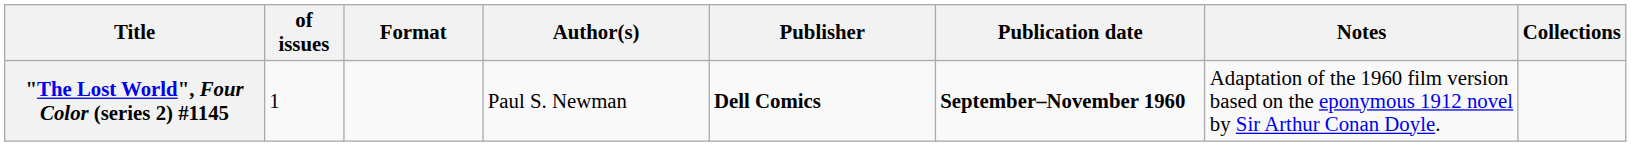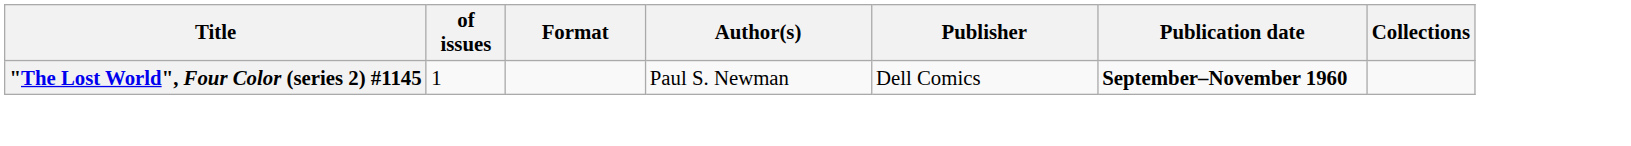- column: Notes | Adaptation of the 1960 film version based on the eponymous 1912 novel by Sir Arthur Conan Doyle.
"The Lost World", Four Color (series 2) #1145 | Publisher: bold -> normal
